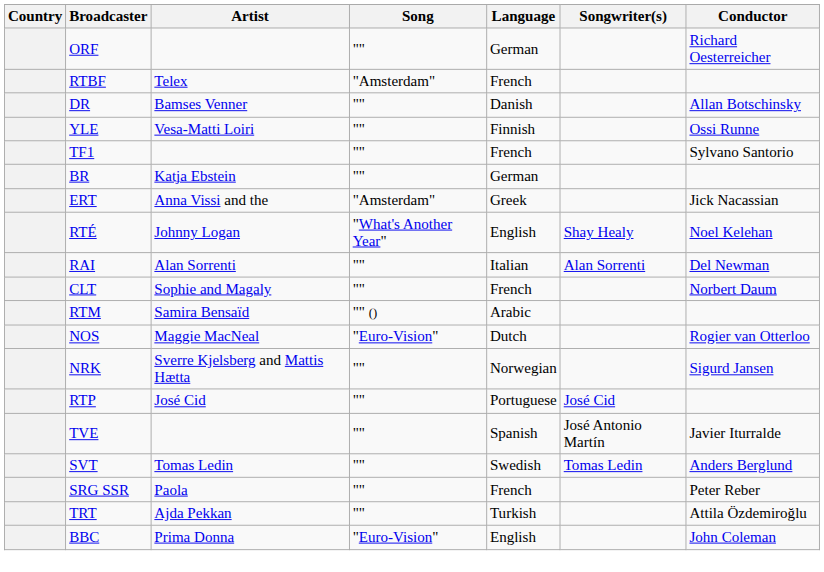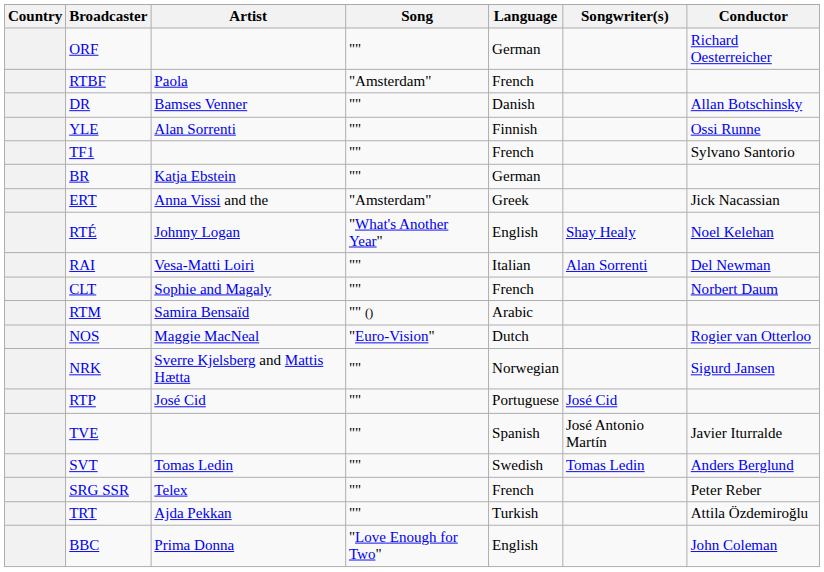RTBF | Artist: Telex -> Paola
YLE | Artist: Vesa-Matti Loiri -> Alan Sorrenti
RAI | Artist: Alan Sorrenti -> Vesa-Matti Loiri
SRG SSR | Artist: Paola -> Telex
BBC | Song: "Euro-Vision" -> "Love Enough for Two"
